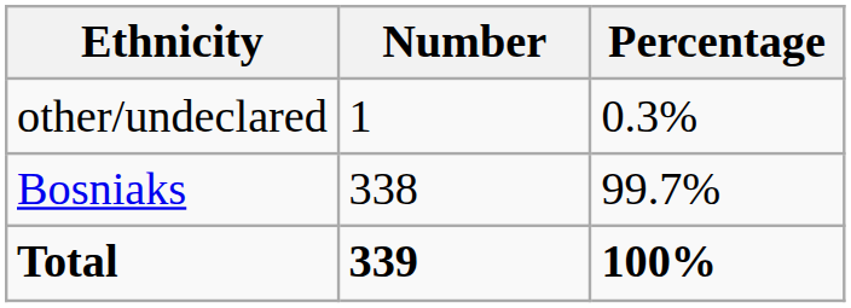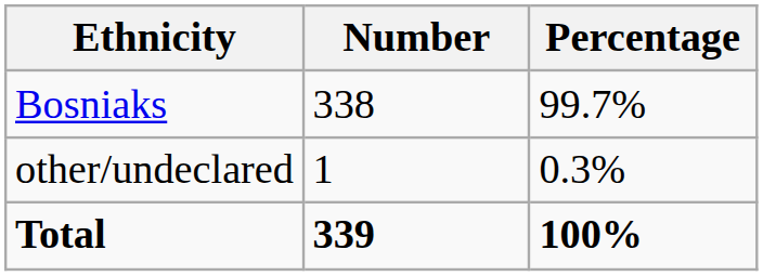rows swapped: Bosniaks <-> other/undeclared
